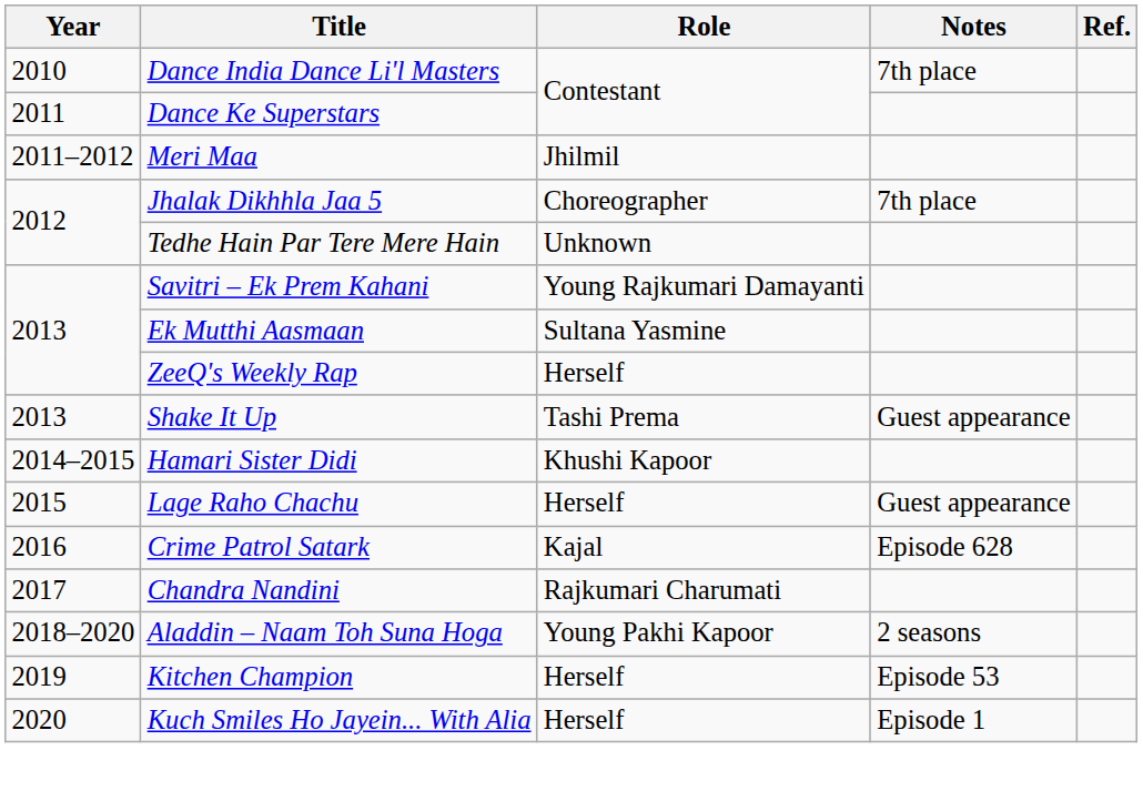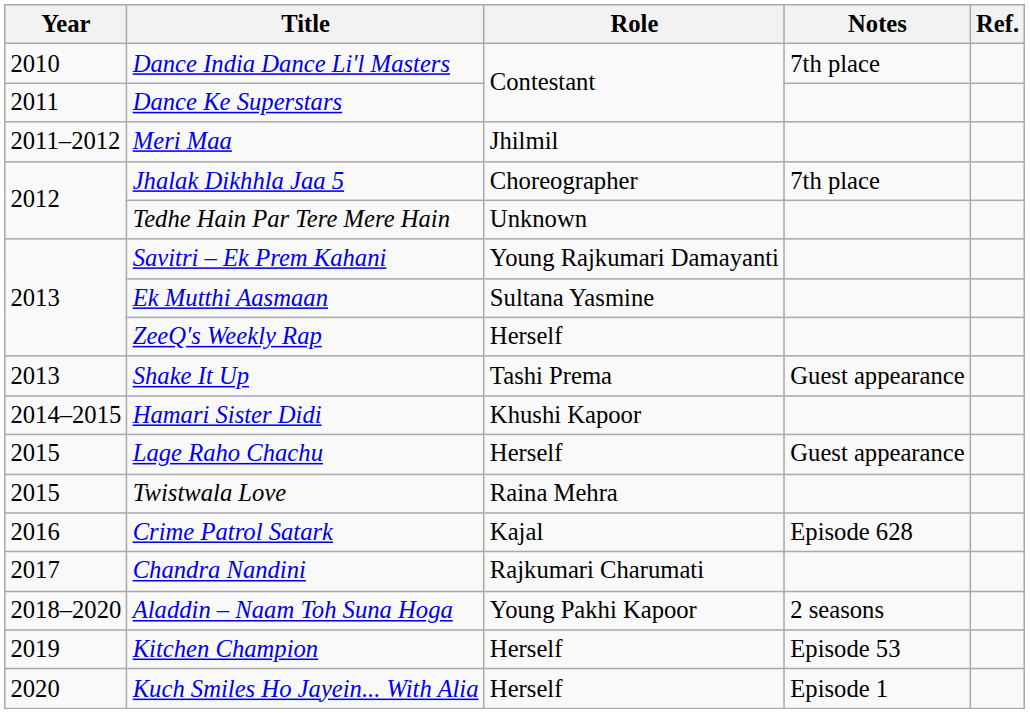+ row: 2015 | Twistwala Love | Raina Mehra
